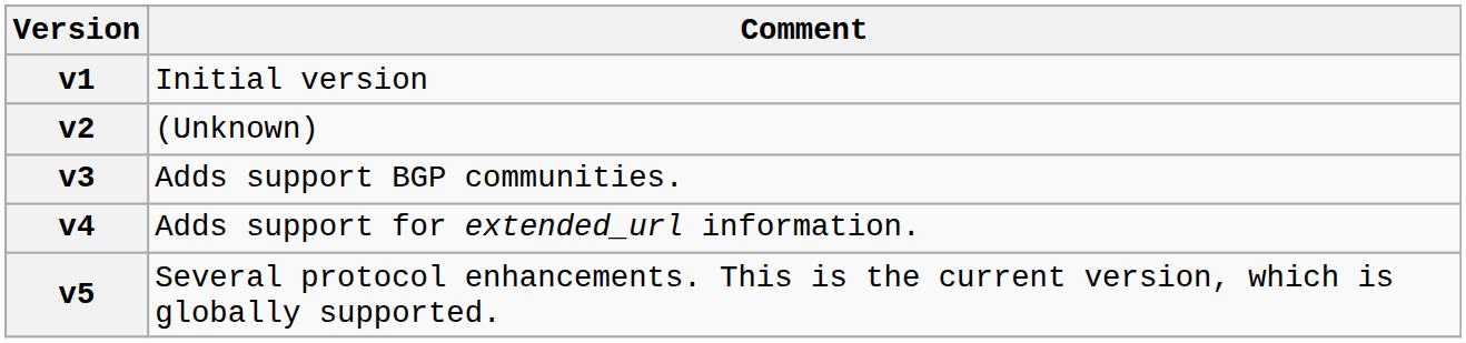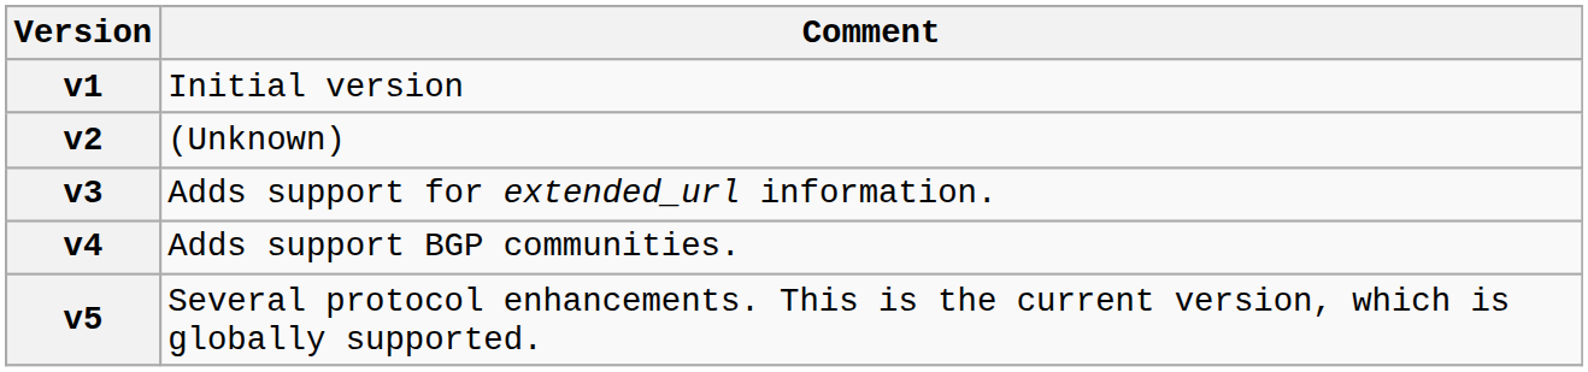v3 | Comment: Adds support BGP communities. -> Adds support for extended_url information.
v4 | Comment: Adds support for extended_url information. -> Adds support BGP communities.
